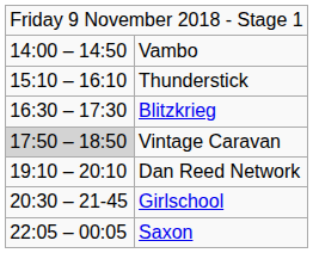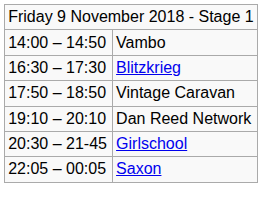- row: 15:10 – 16:10 | Thunderstick
Vintage Caravan | column 1: lightgrey background -> no background
